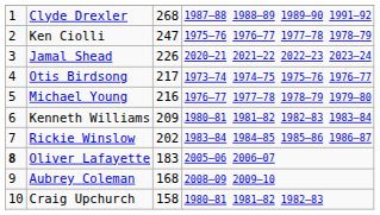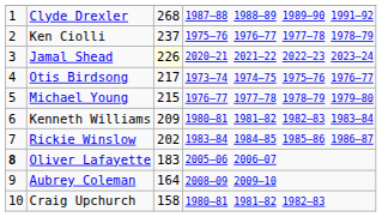Ken Ciolli | column 3: 247 -> 237
Jamal Shead | column 3: no background -> lightyellow background
Michael Young | column 3: 216 -> 215
Aubrey Coleman | column 3: 168 -> 164
